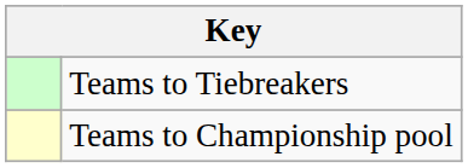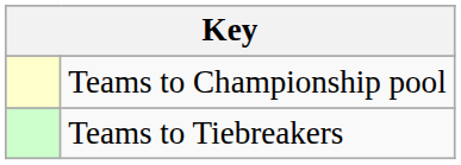rows swapped: Teams to Championship pool <-> Teams to Tiebreakers
